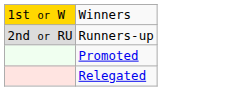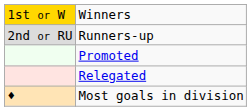+ row: ♦ | Most goals in division
